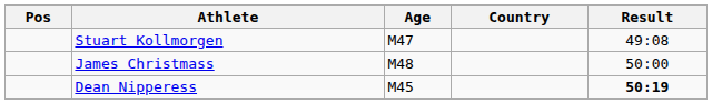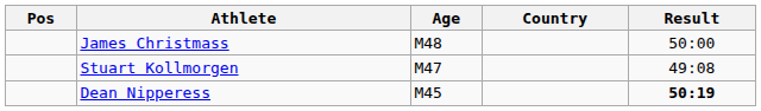rows swapped: Stuart Kollmorgen <-> James Christmass
